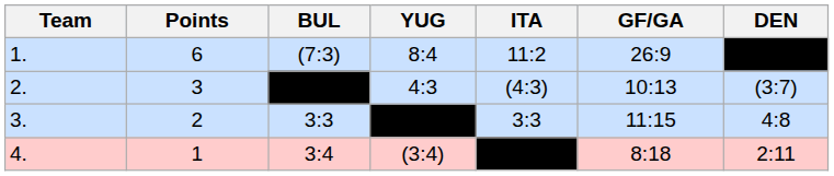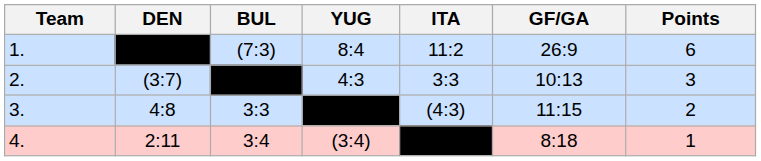columns swapped: DEN <-> Points
2. | ITA: (4:3) -> 3:3
3. | ITA: 3:3 -> (4:3)
